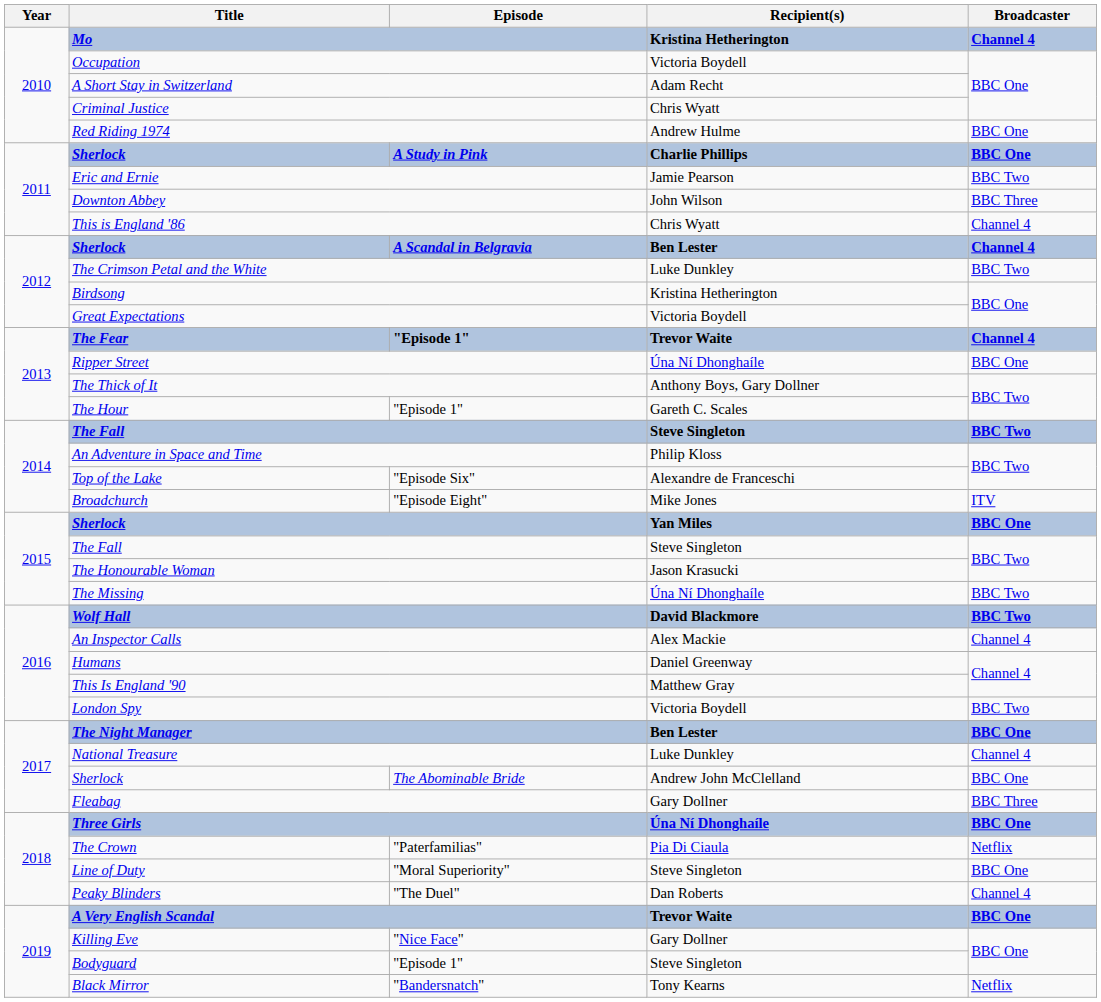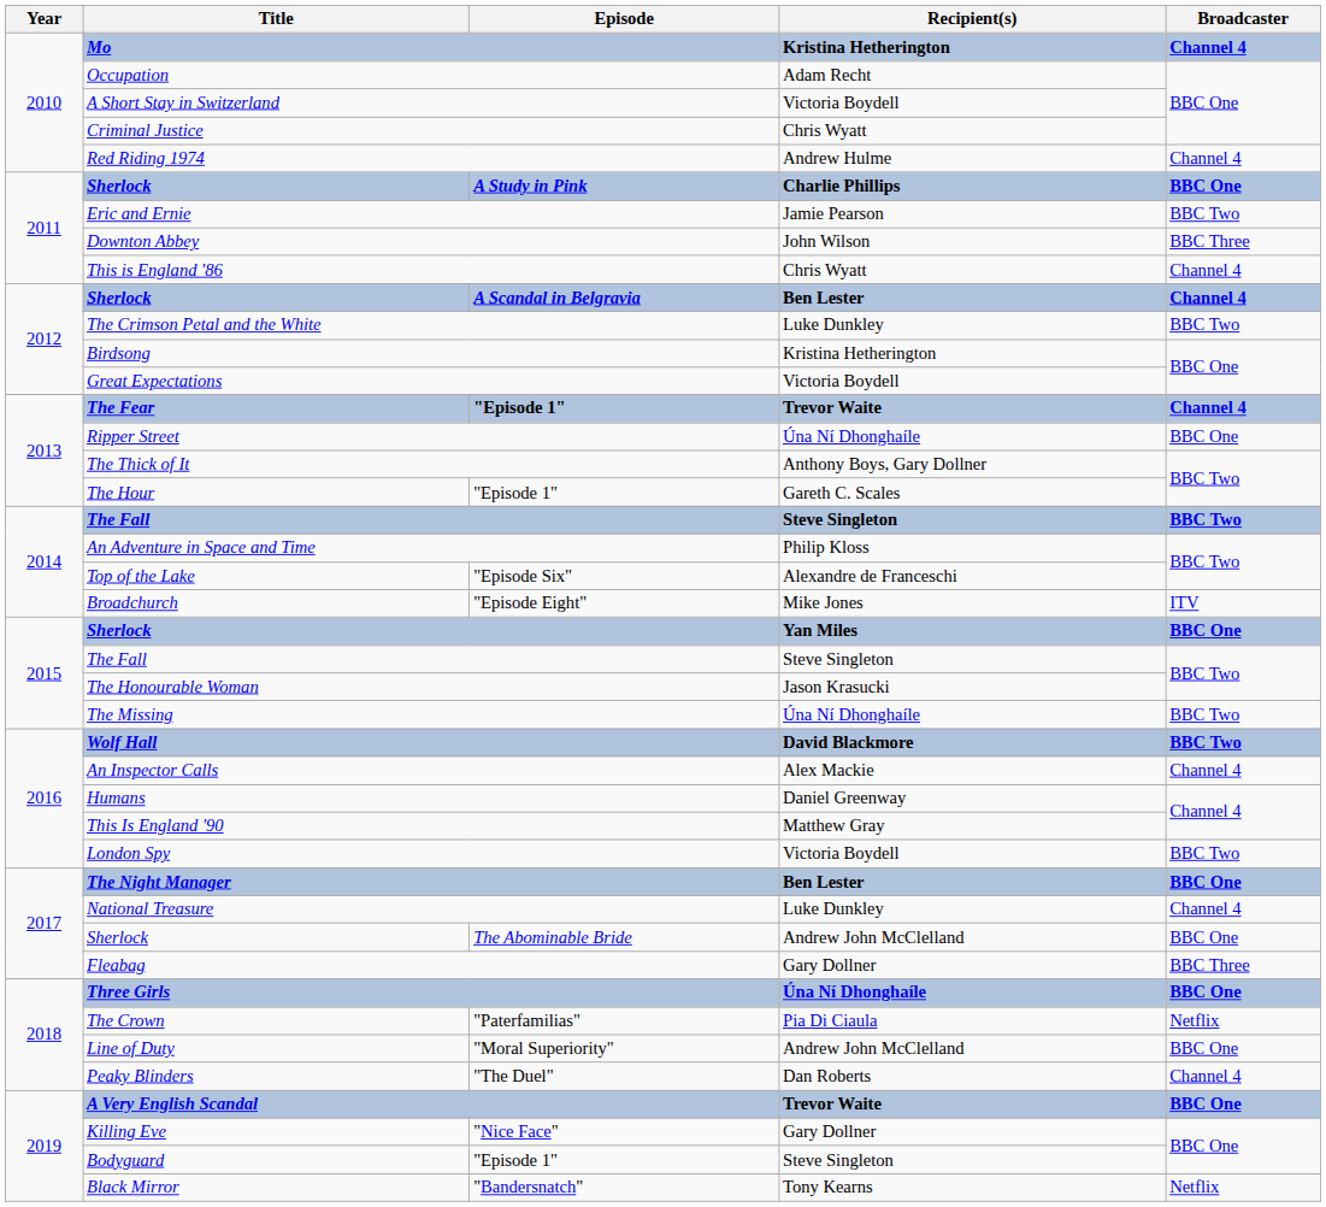Occupation | Recipient(s): Victoria Boydell -> Adam Recht
A Short Stay in Switzerland | Recipient(s): Adam Recht -> Victoria Boydell
Red Riding 1974 | Broadcaster: BBC One -> Channel 4
"Moral Superiority" | Recipient(s): Steve Singleton -> Andrew John McClelland
